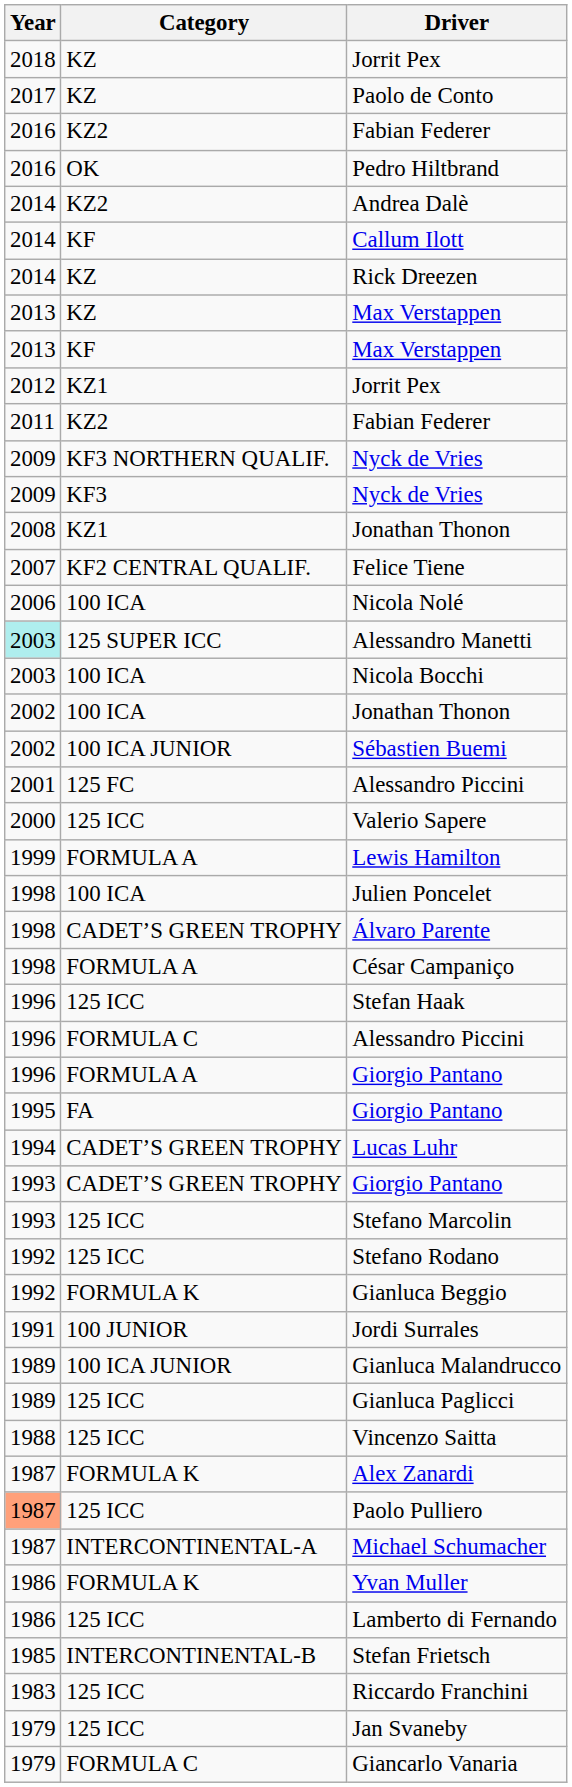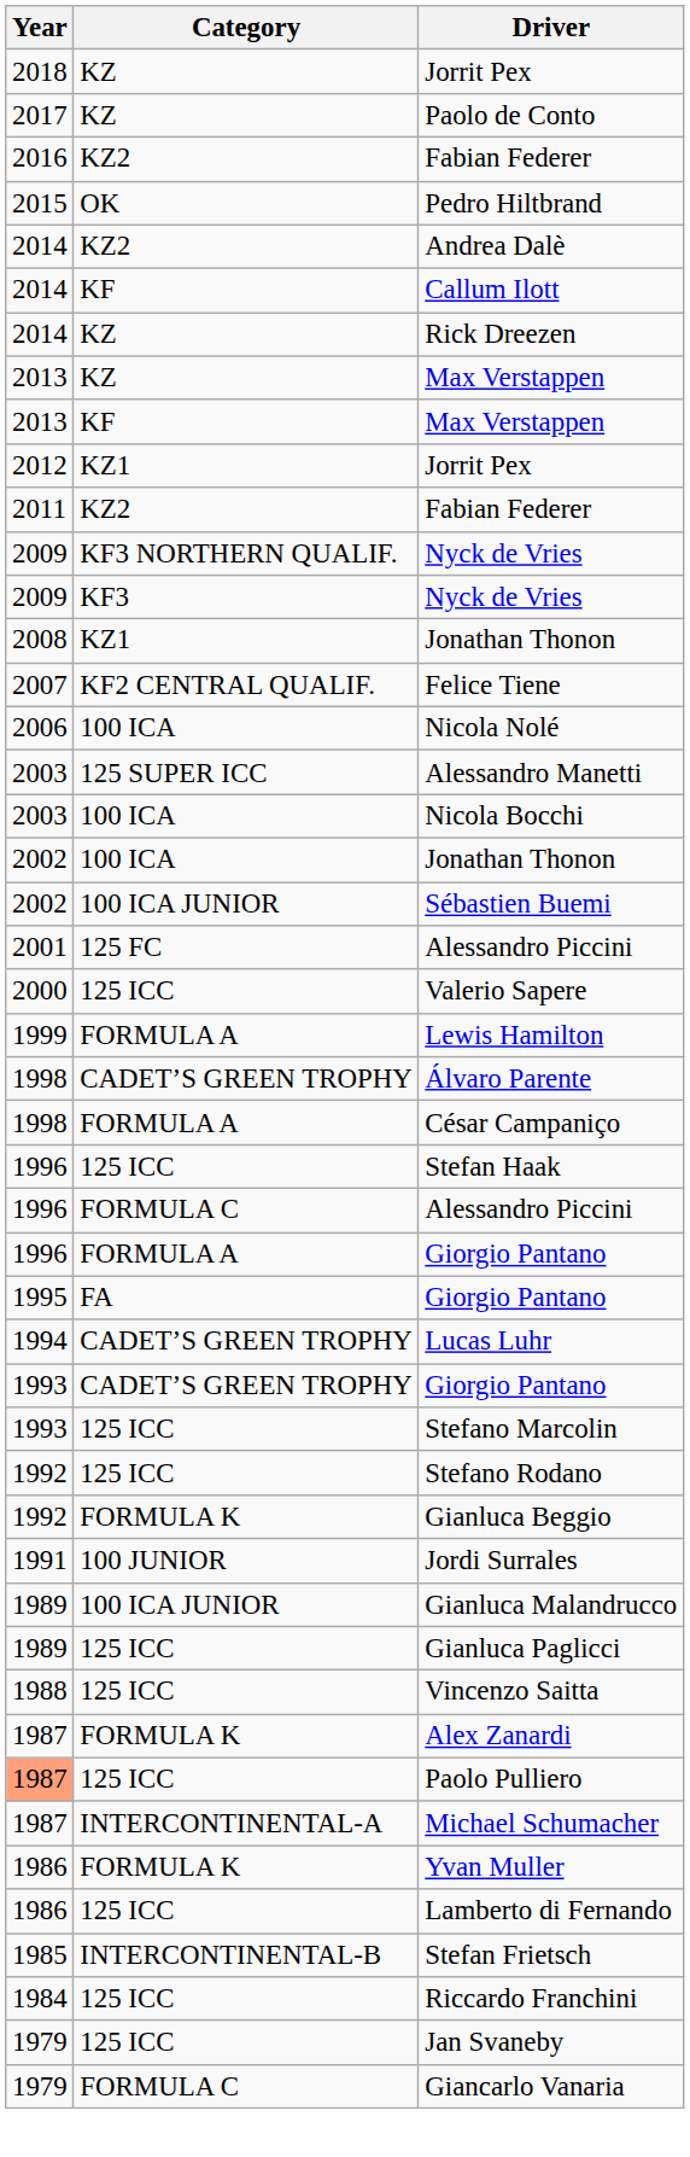Pedro Hiltbrand | Year: 2016 -> 2015
Alessandro Manetti | Year: paleturquoise background -> no background
- row: 1998 | 100 ICA | Julien Poncelet
Riccardo Franchini | Year: 1983 -> 1984
